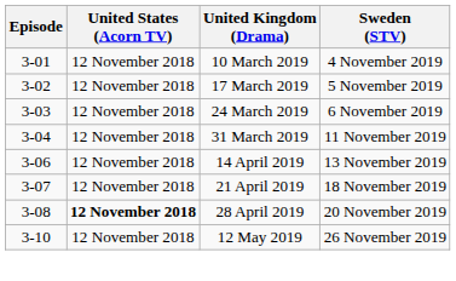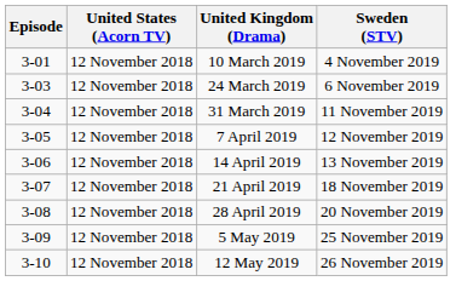- row: 3-02 | 12 November 2018 | 17 March 2019 | 5 November 2019
+ row: 3-05 | 12 November 2018 | 7 April 2019 | 12 November 2019
28 April 2019 | United States (Acorn TV): bold -> normal
+ row: 3-09 | 12 November 2018 | 5 May 2019 | 25 November 2019
